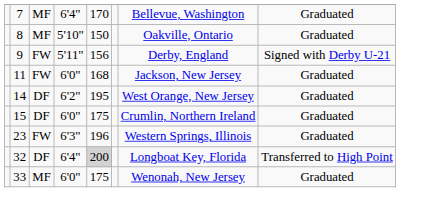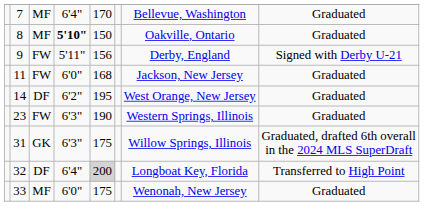8 | column 4: normal -> bold
- row: 15 | DF | 6'0" | 175 | Crumlin, Northern Ireland | Graduated
23 | column 5: 196 -> 190
+ row: 31 | GK | 6'3" | 175 | Willow Springs, Illinois | Graduated, drafted 6th overall in the 2024 MLS SuperDraft
